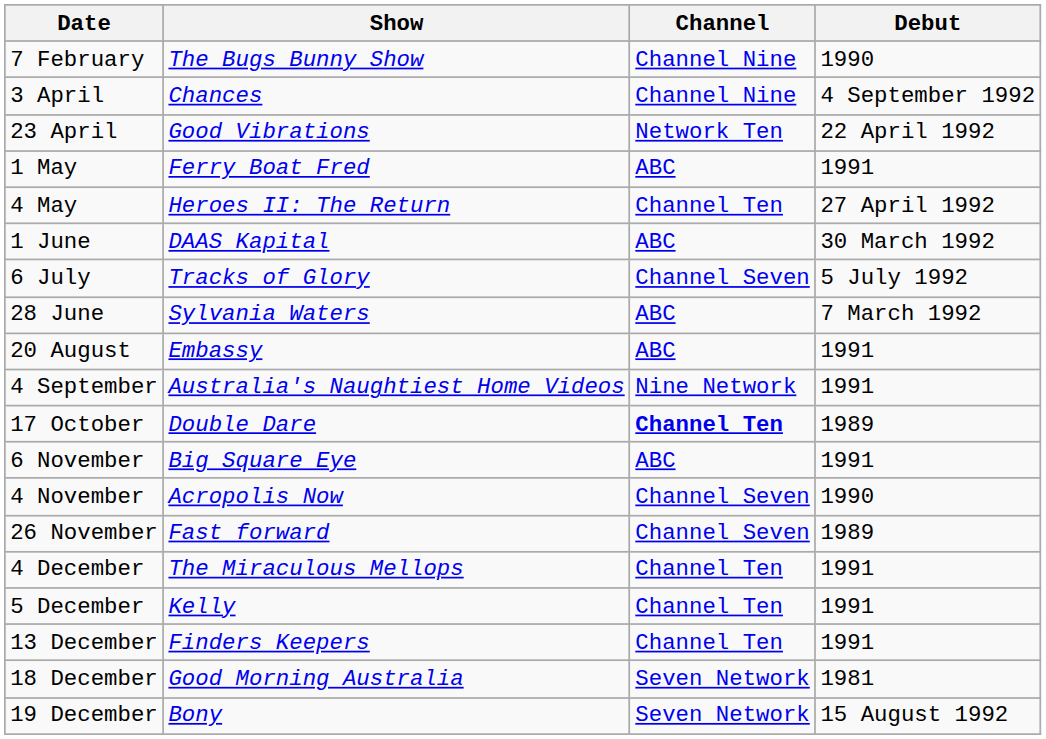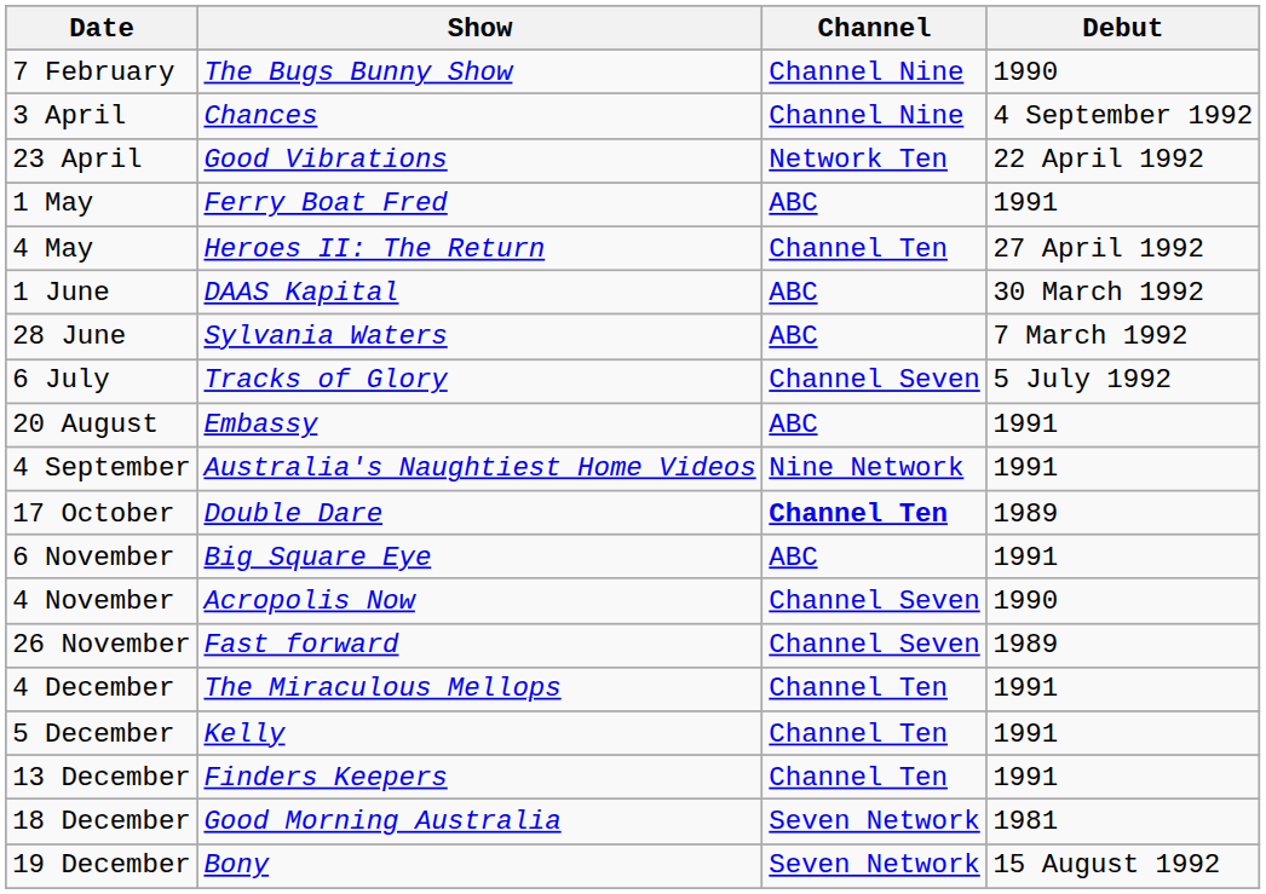rows swapped: 28 June <-> 6 July
